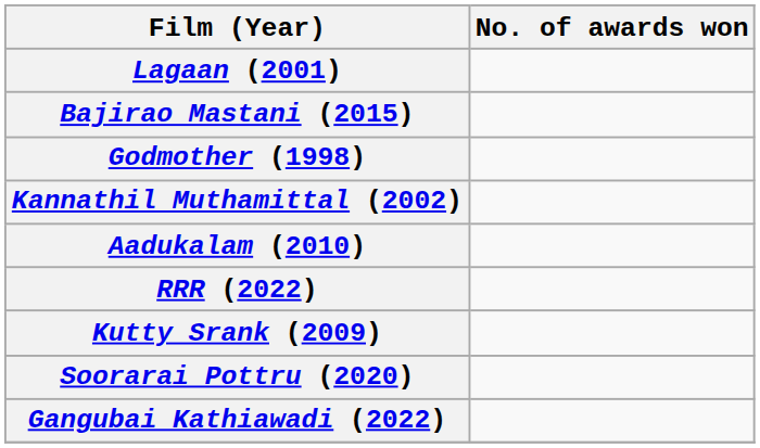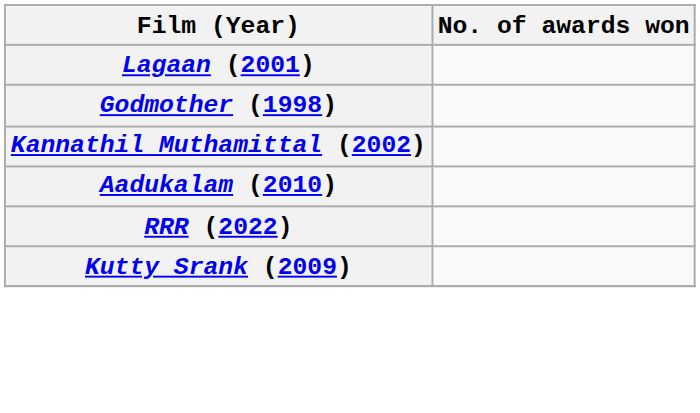- row: Bajirao Mastani (2015)
- row: Soorarai Pottru (2020)
- row: Gangubai Kathiawadi (2022)
